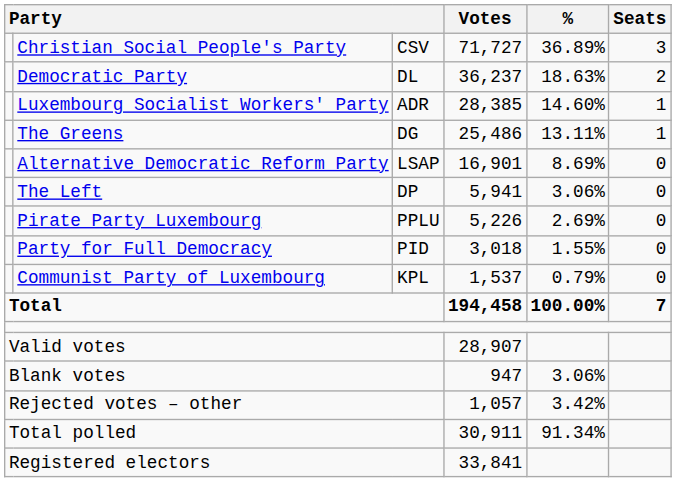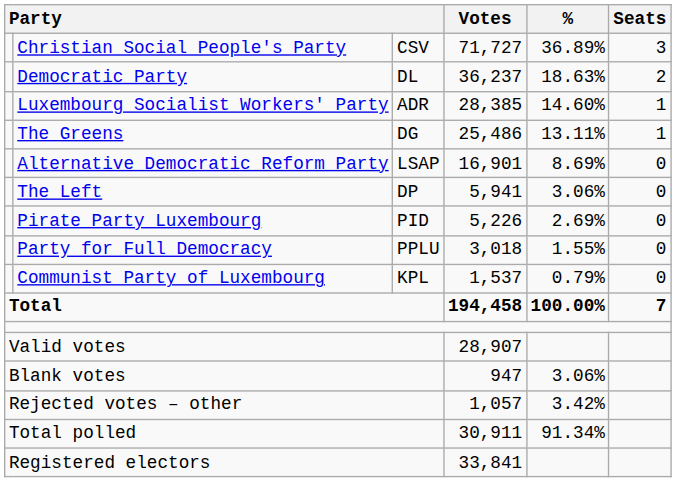Pirate Party Luxembourg | column 3: PPLU -> PID
Party for Full Democracy | column 3: PID -> PPLU
